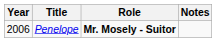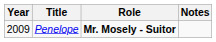Penelope | Year: 2006 -> 2009
